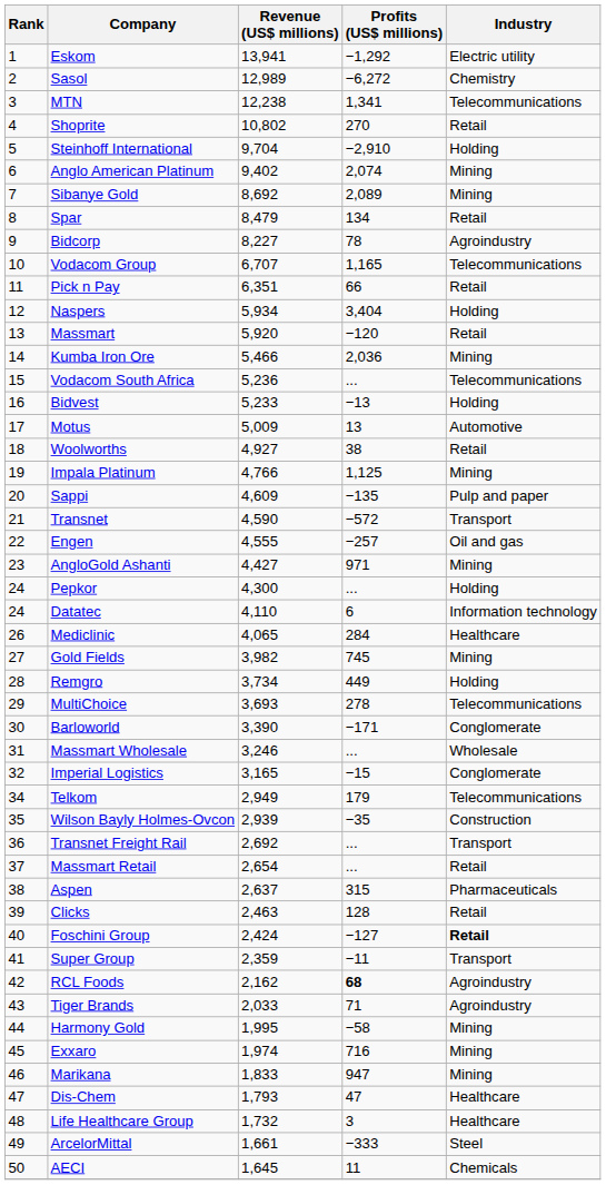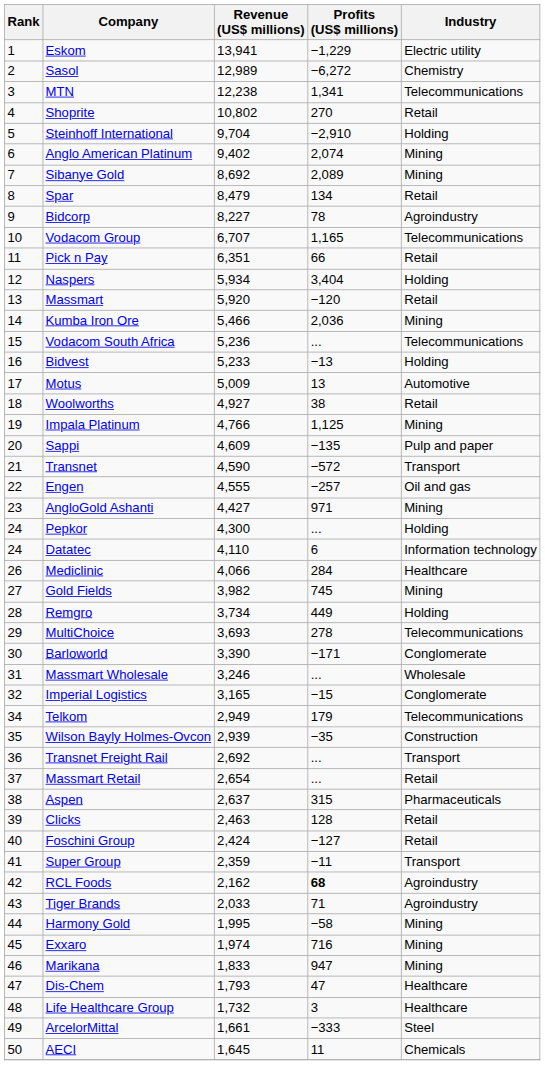Eskom | Profits (US$ millions): −1,292 -> −1,229
Mediclinic | Revenue (US$ millions): 4,065 -> 4,066
Foschini Group | Industry: bold -> normal
